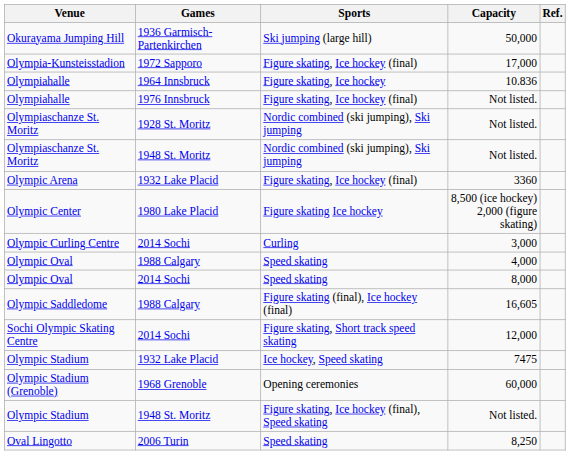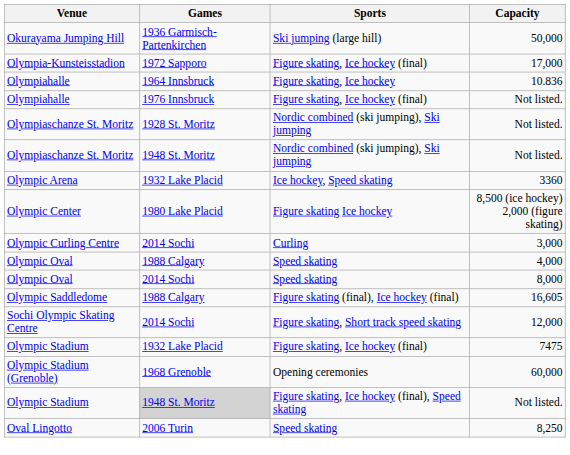- column: Ref.
3360 | Sports: Figure skating, Ice hockey (final) -> Ice hockey, Speed skating
7475 | Sports: Ice hockey, Speed skating -> Figure skating, Ice hockey (final)
Olympic Stadium / Not listed. | Games: no background -> lightgrey background
